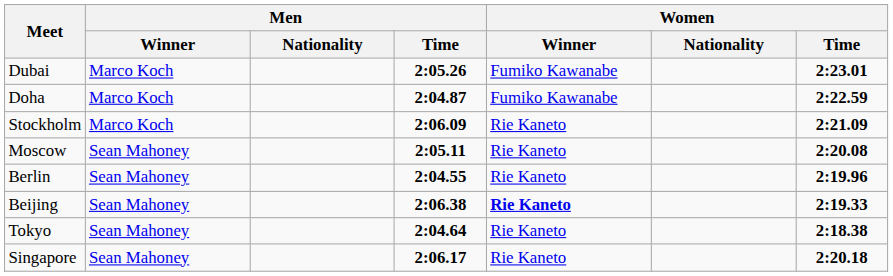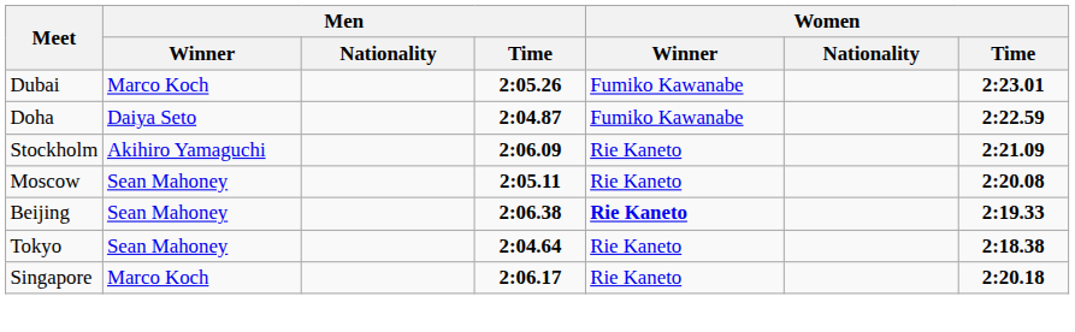Doha | Men / Winner: Marco Koch -> Daiya Seto
Stockholm | Men / Winner: Marco Koch -> Akihiro Yamaguchi
- row: Berlin | Sean Mahoney | 2:04.55 | Rie Kaneto | 2:19.96
Singapore | Men / Winner: Sean Mahoney -> Marco Koch
